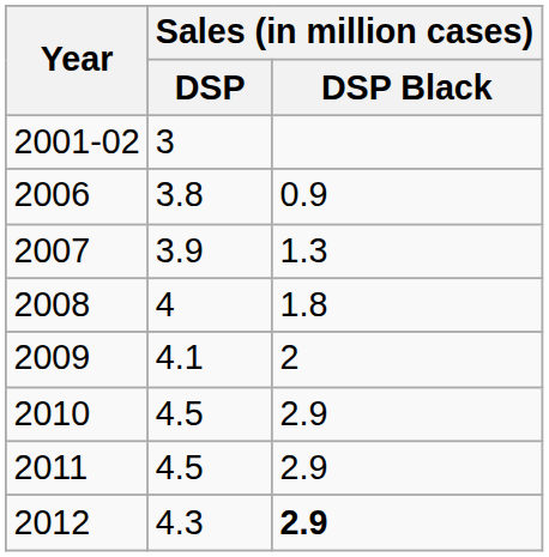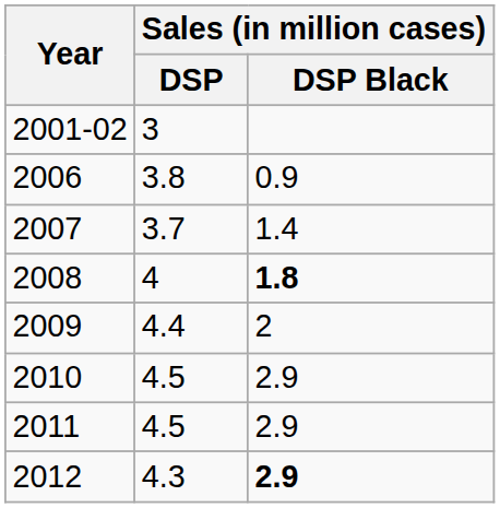2007 | Sales (in million cases) / DSP: 3.9 -> 3.7
2007 | Sales (in million cases) / DSP Black: 1.3 -> 1.4
2008 | Sales (in million cases) / DSP Black: normal -> bold
2009 | Sales (in million cases) / DSP: 4.1 -> 4.4
